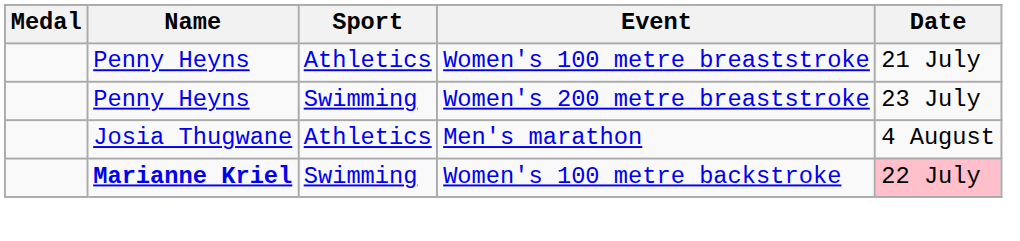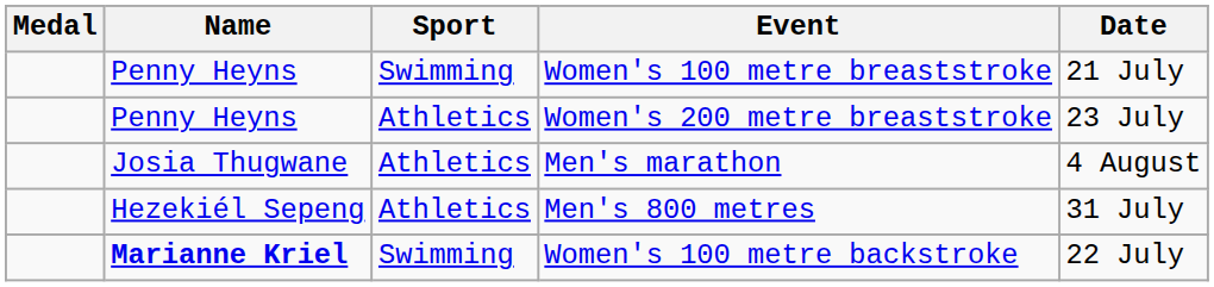Women's 100 metre breaststroke | Sport: Athletics -> Swimming
Women's 200 metre breaststroke | Sport: Swimming -> Athletics
+ row: Hezekiél Sepeng | Athletics | Men's 800 metres | 31 July
Women's 100 metre backstroke | Date: pink background -> no background
